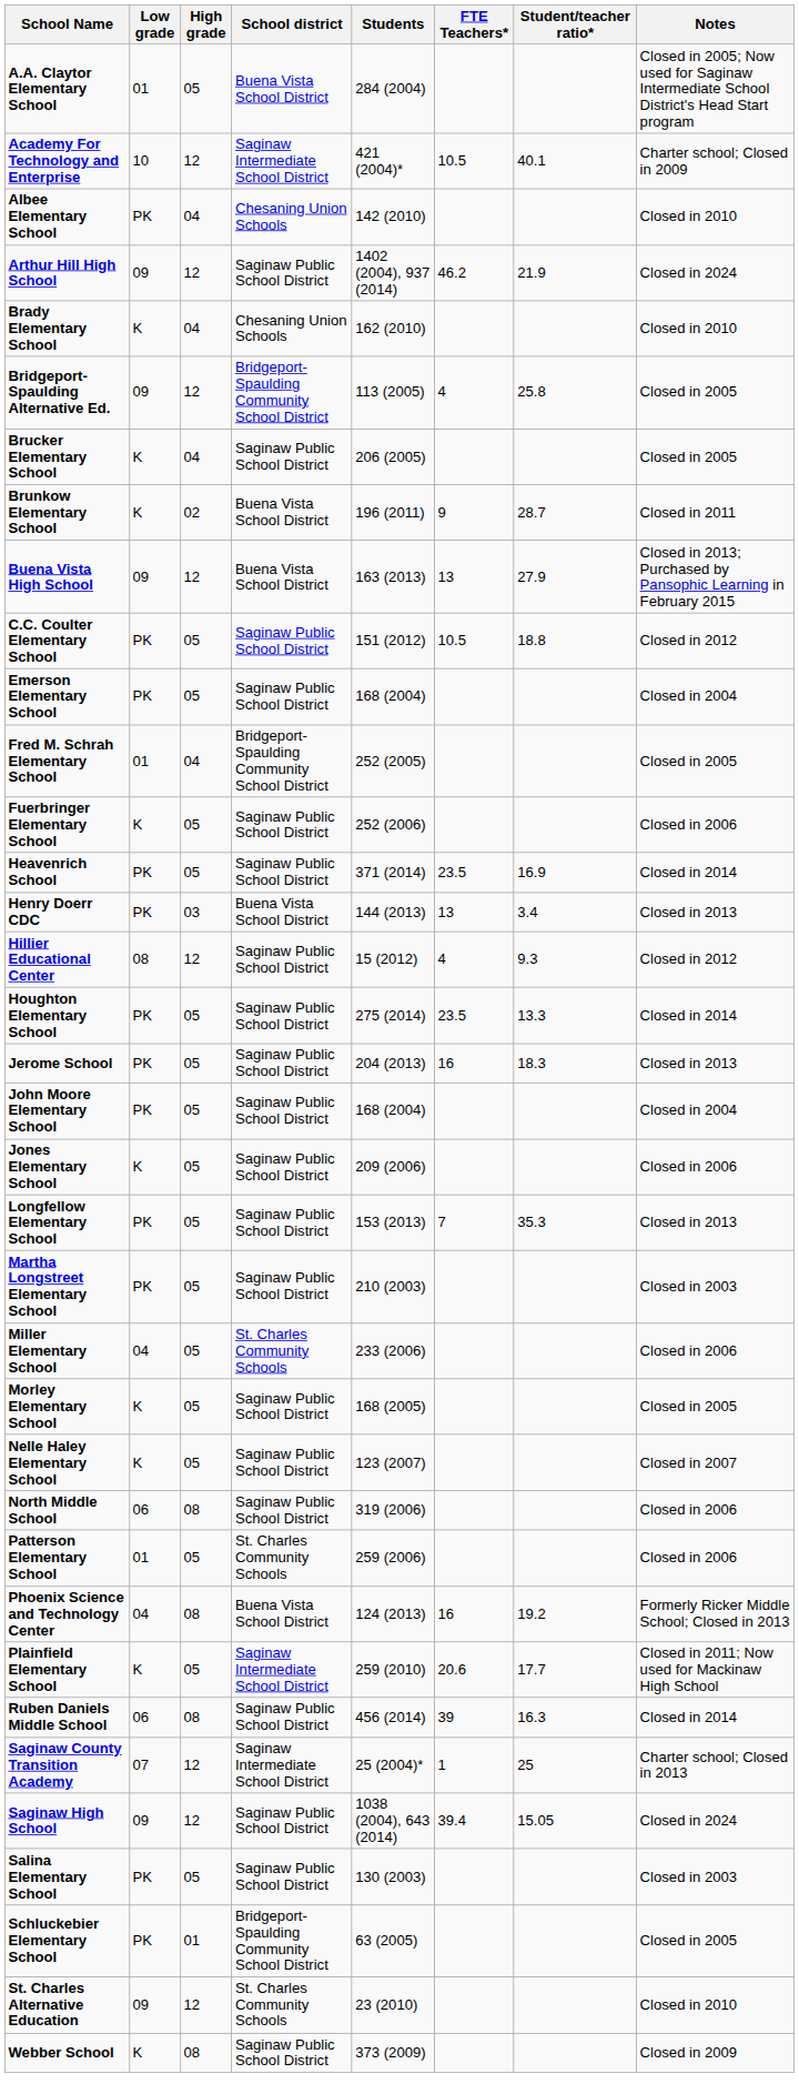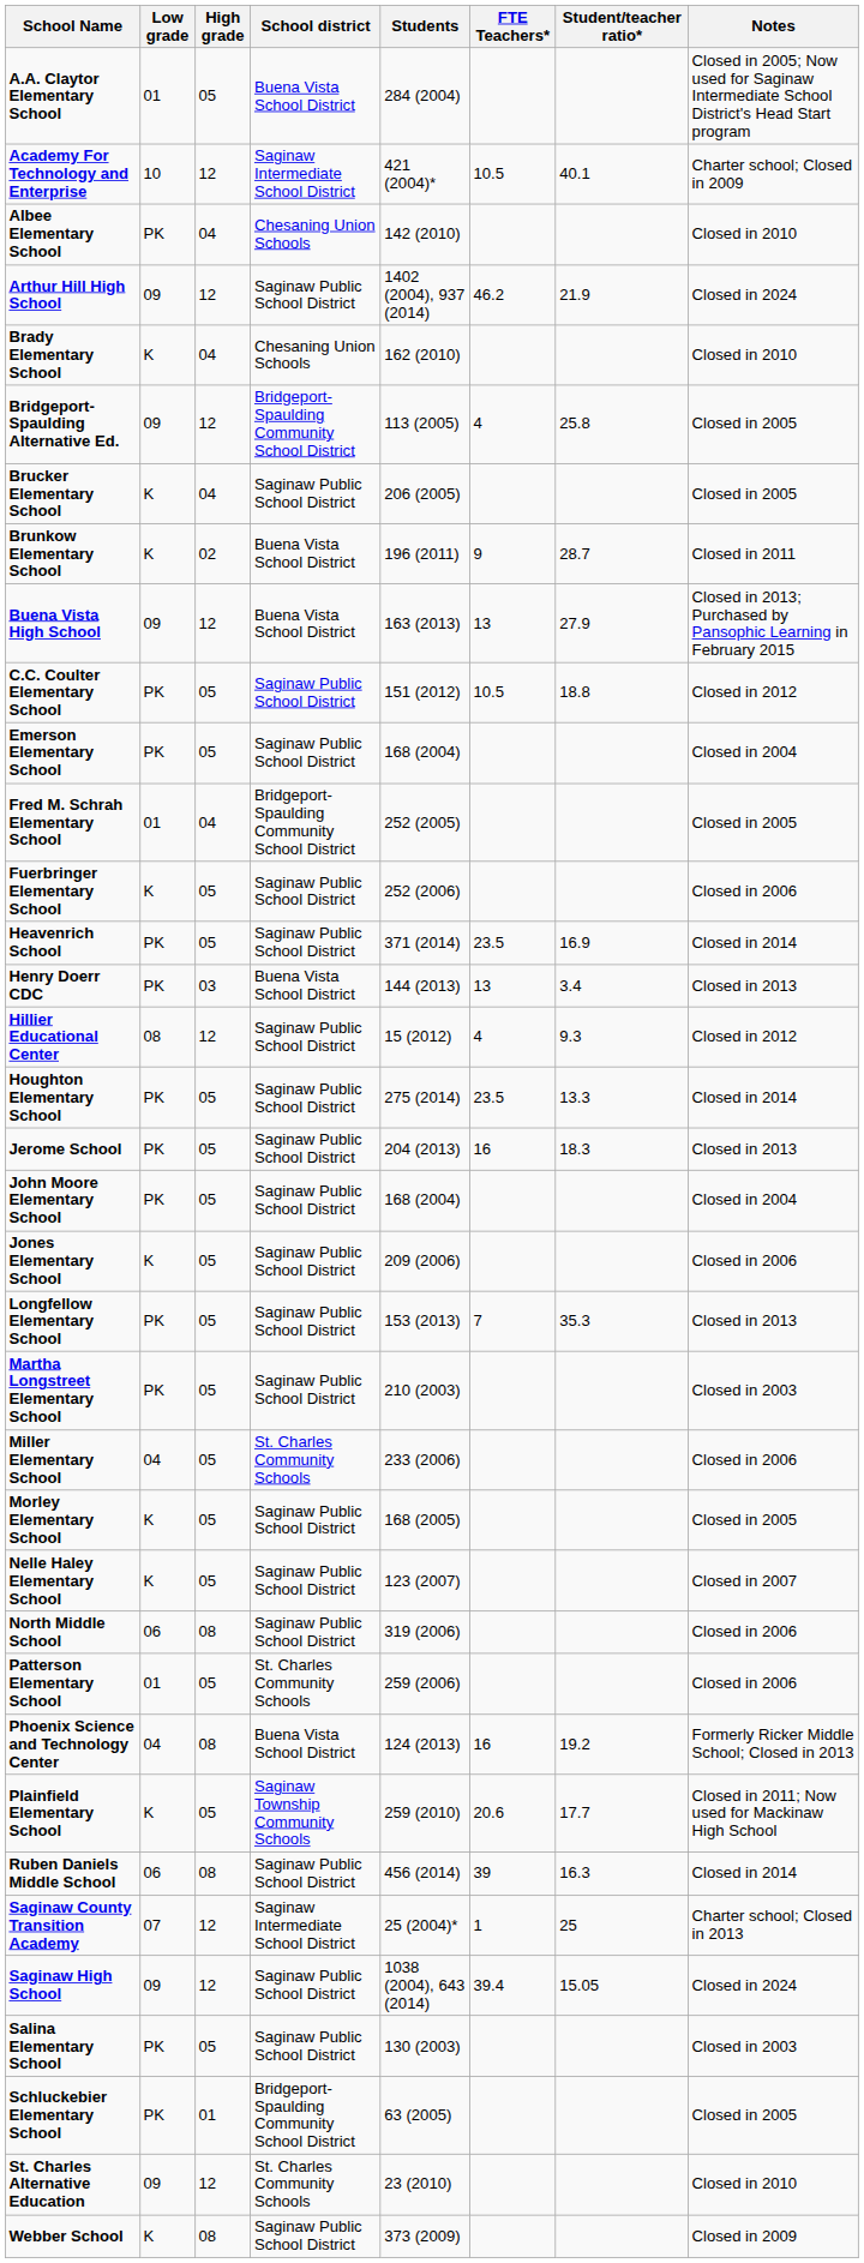Plainfield Elementary School | School district: Saginaw Intermediate School District -> Saginaw Township Community Schools
